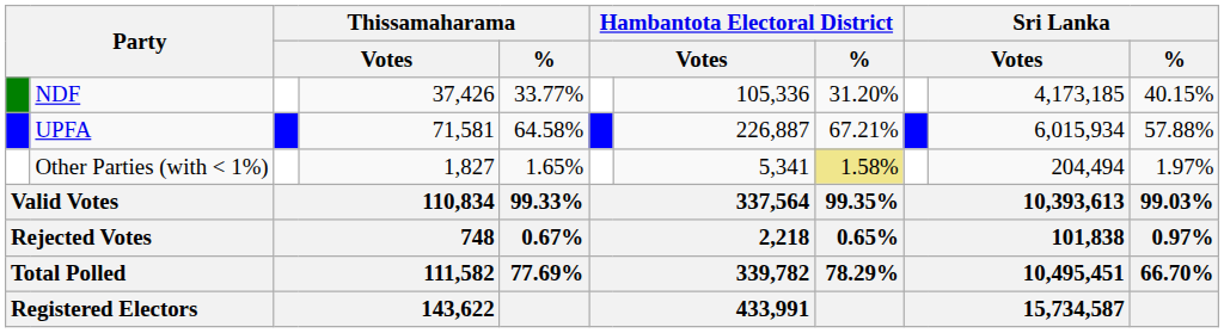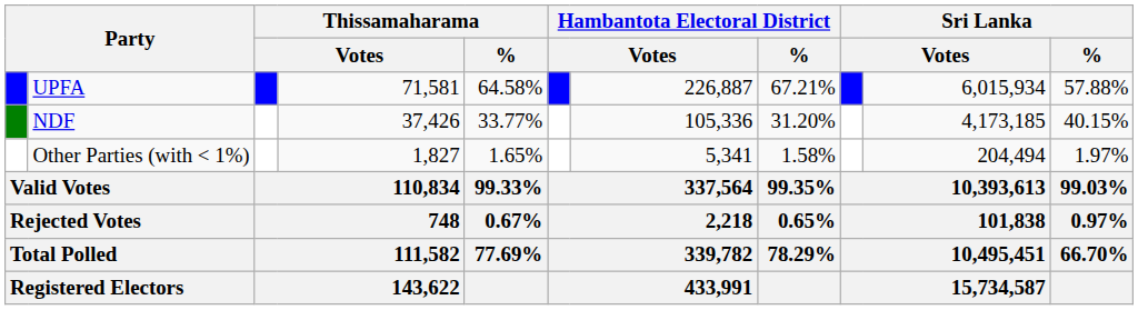rows swapped: UPFA <-> NDF
Other Parties (with < 1%) | Hambantota Electoral District / %: khaki background -> no background
